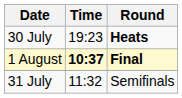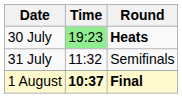30 July | Time: no background -> lightgreen background
rows swapped: 31 July <-> 1 August
